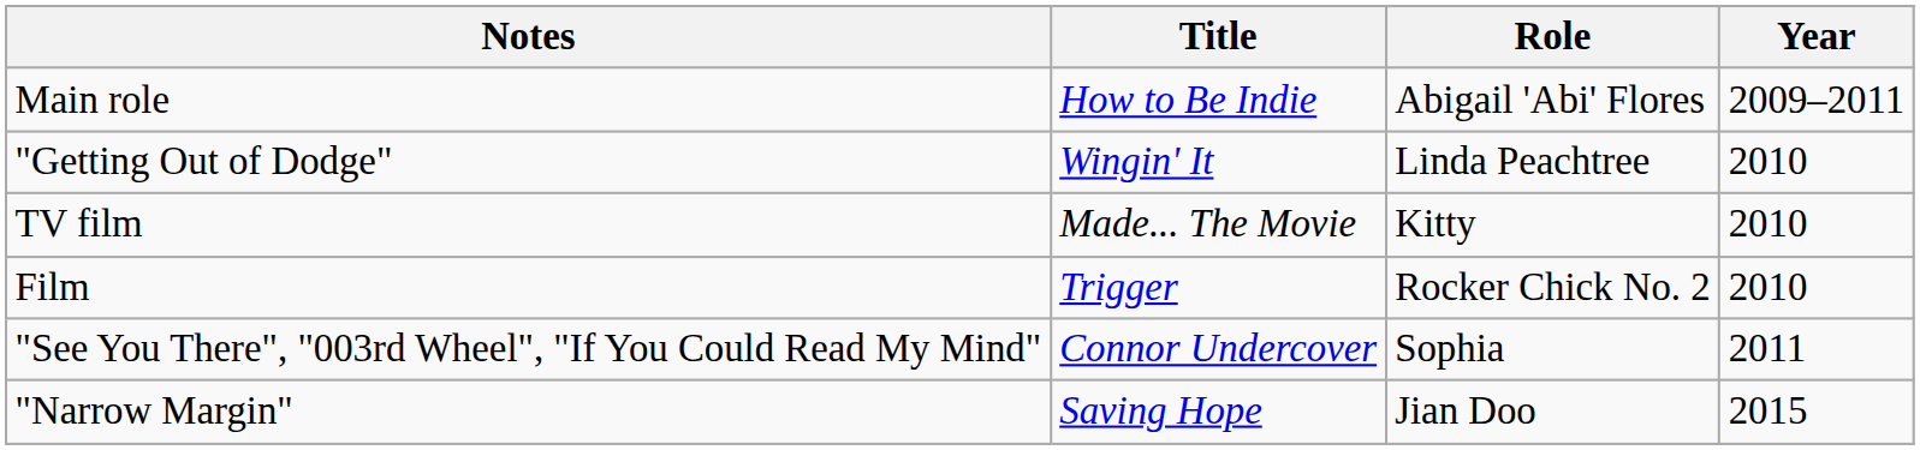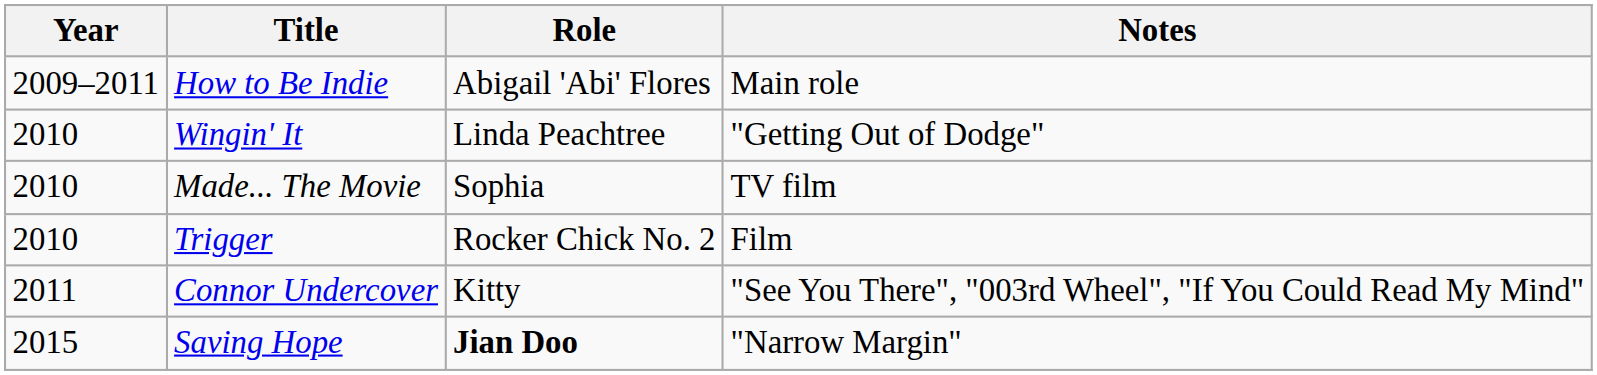columns swapped: Year <-> Notes
Made... The Movie | Role: Kitty -> Sophia
Connor Undercover | Role: Sophia -> Kitty
Saving Hope | Role: normal -> bold
